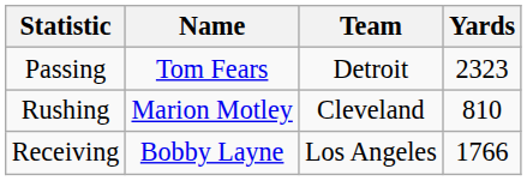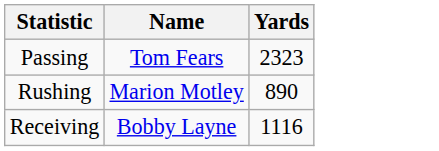- column: Team | Detroit | Cleveland | Los Angeles
Rushing | Yards: 810 -> 890
Receiving | Yards: 1766 -> 1116
